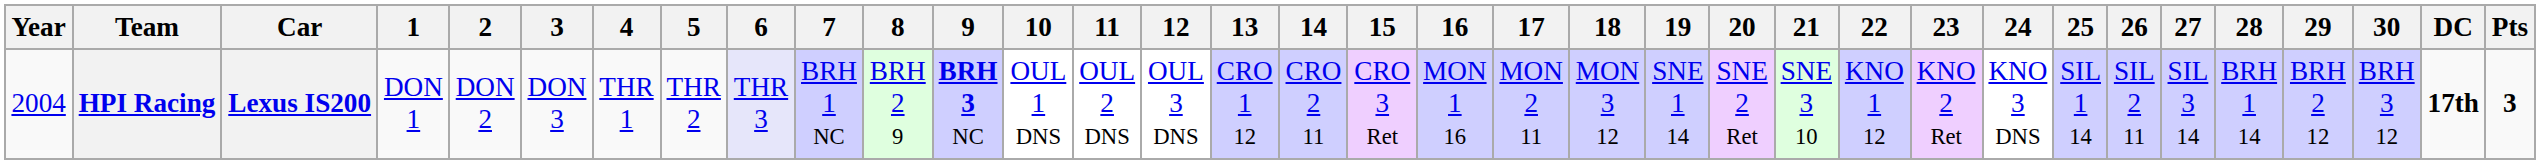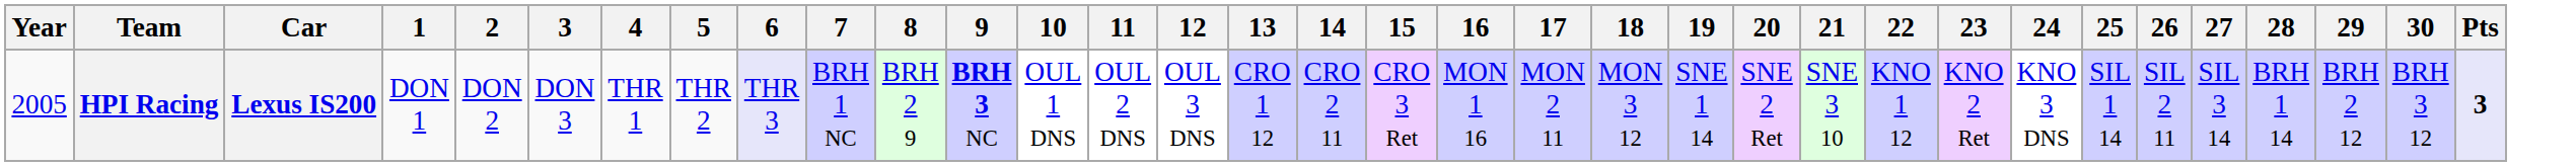- column: DC | 17th
HPI Racing | Year: 2004 -> 2005
HPI Racing | Pts: no background -> lavender background
